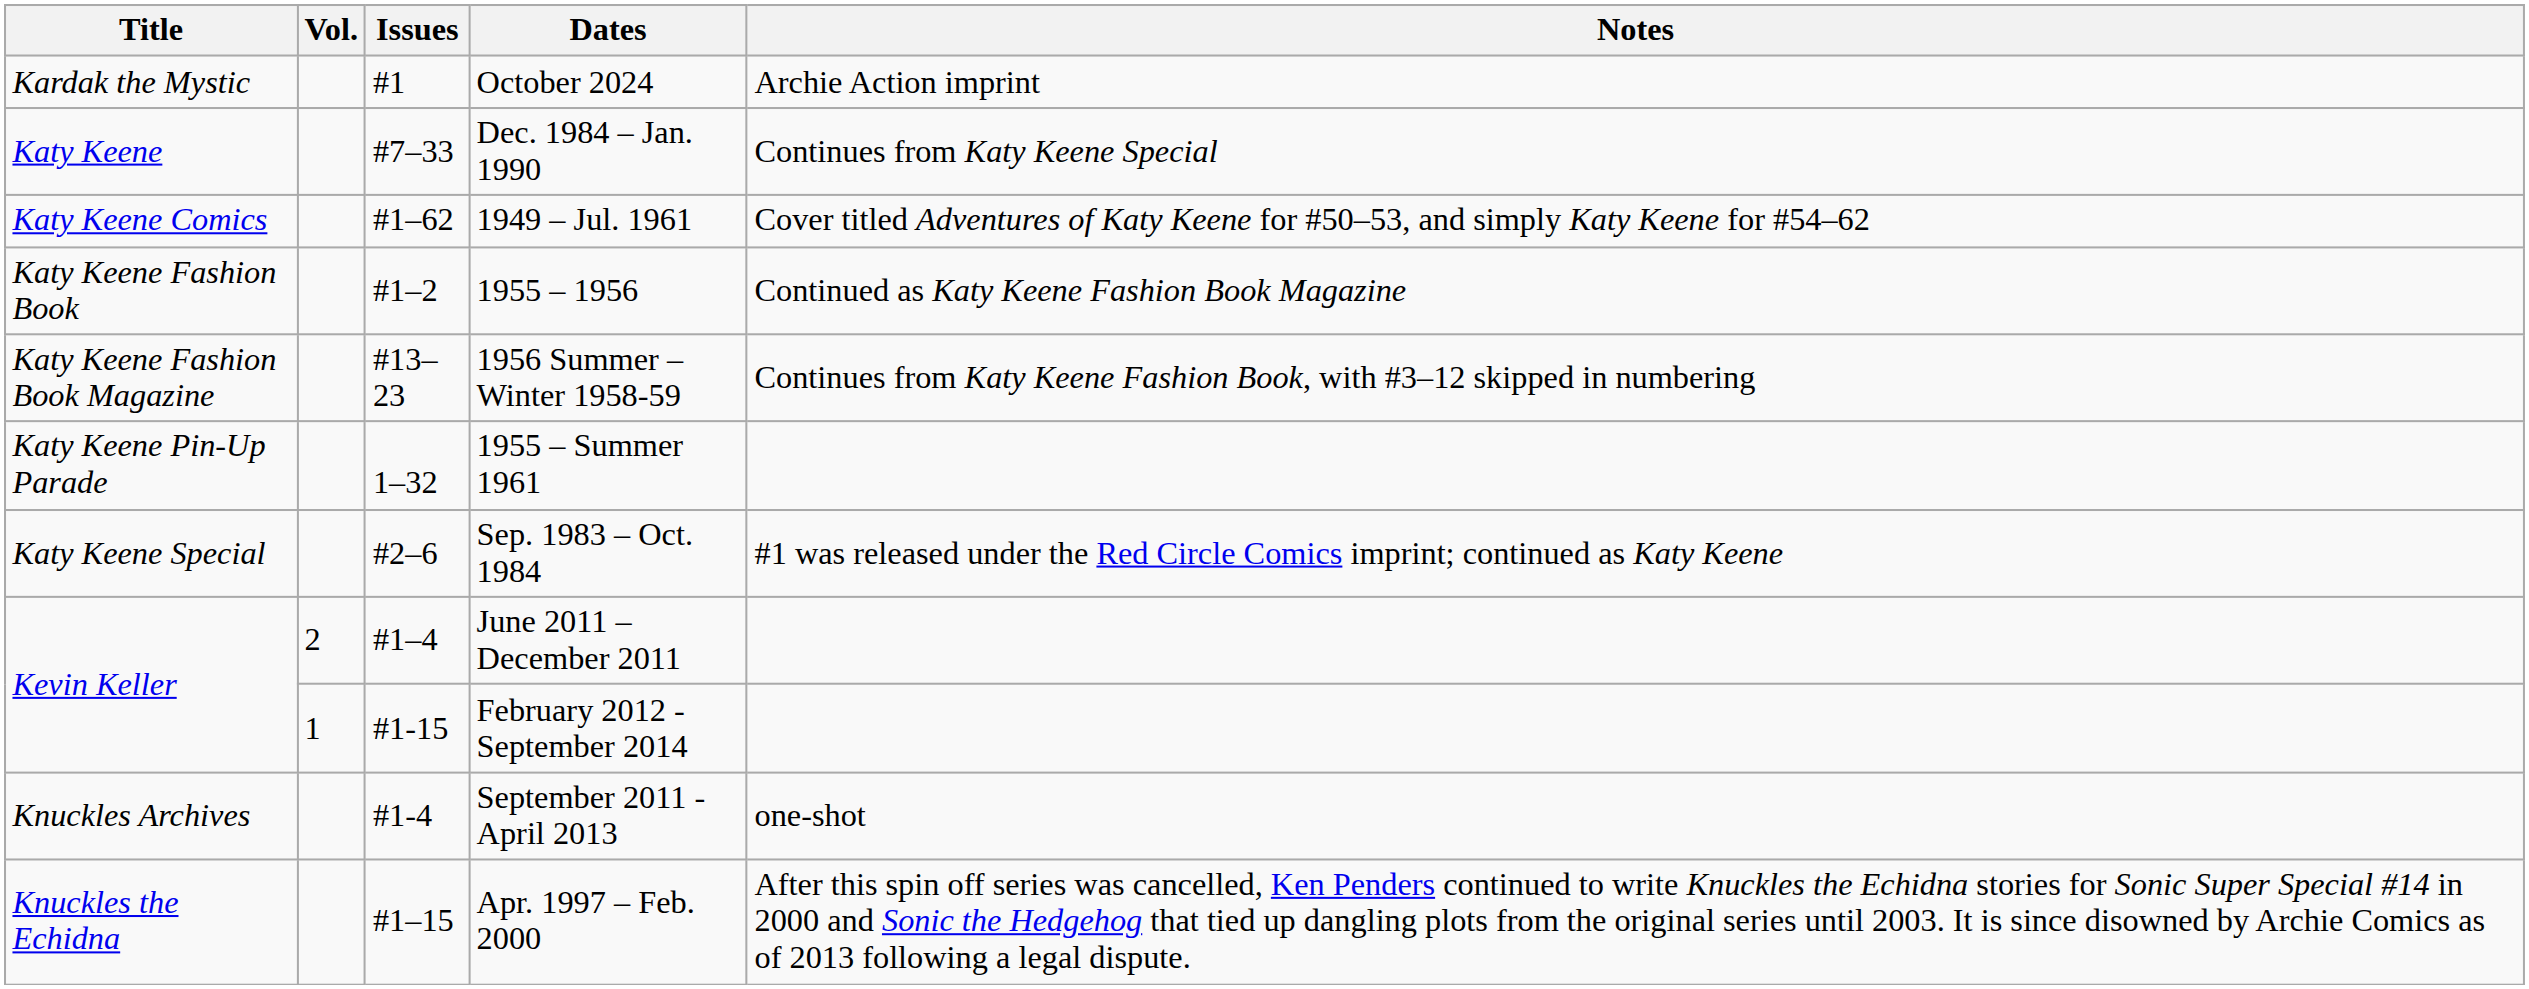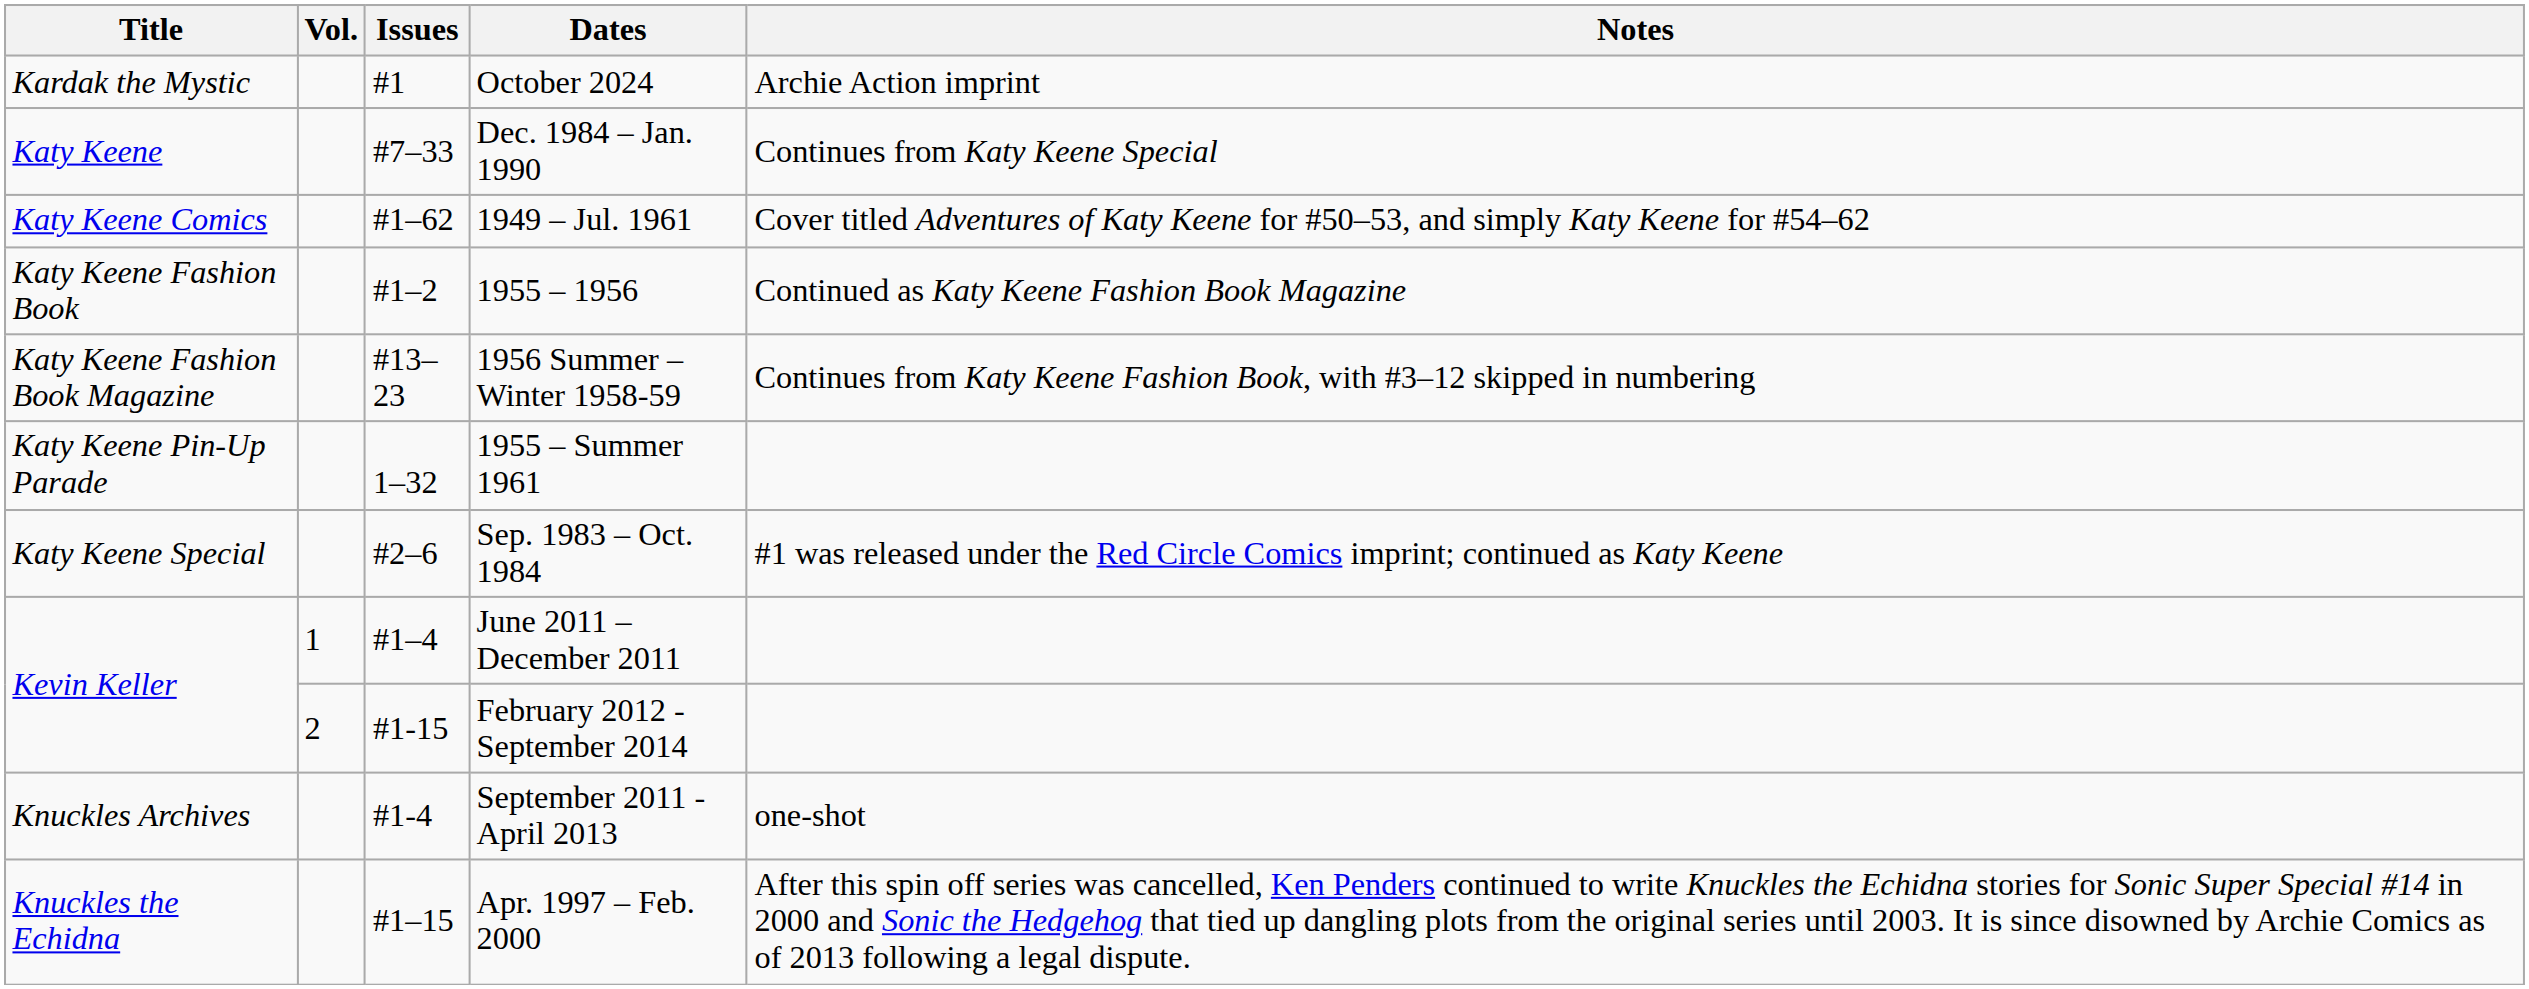June 2011 – December 2011 | Vol.: 2 -> 1
February 2012 - September 2014 | Vol.: 1 -> 2
